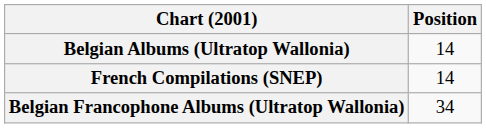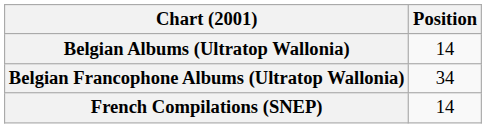rows swapped: Belgian Francophone Albums (Ultratop Wallonia) <-> French Compilations (SNEP)
